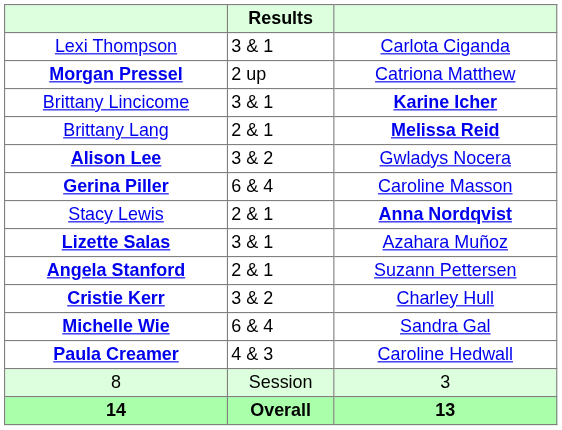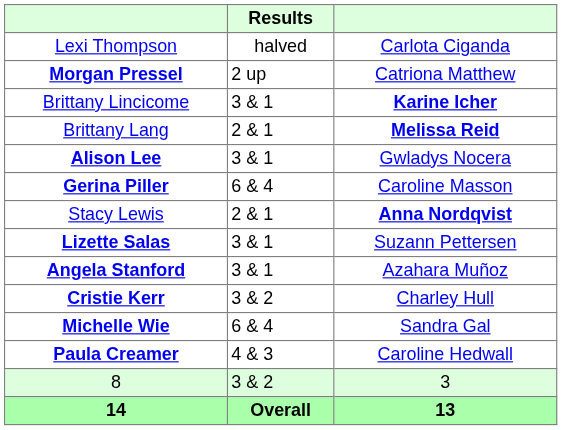Lexi Thompson | Results: 3 & 1 -> halved
Alison Lee | Results: 3 & 2 -> 3 & 1
Lizette Salas | column 3: Azahara Muñoz -> Suzann Pettersen
Angela Stanford | Results: 2 & 1 -> 3 & 1
Angela Stanford | column 3: Suzann Pettersen -> Azahara Muñoz
8 | Results: Session -> 3 & 2
